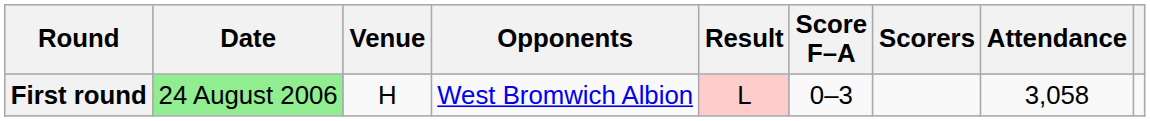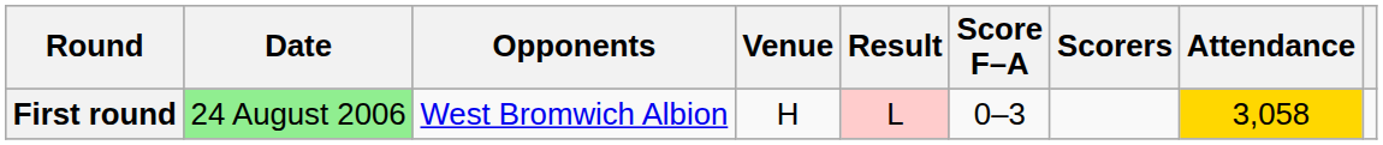columns swapped: Opponents <-> Venue
First round | Attendance: no background -> gold background
